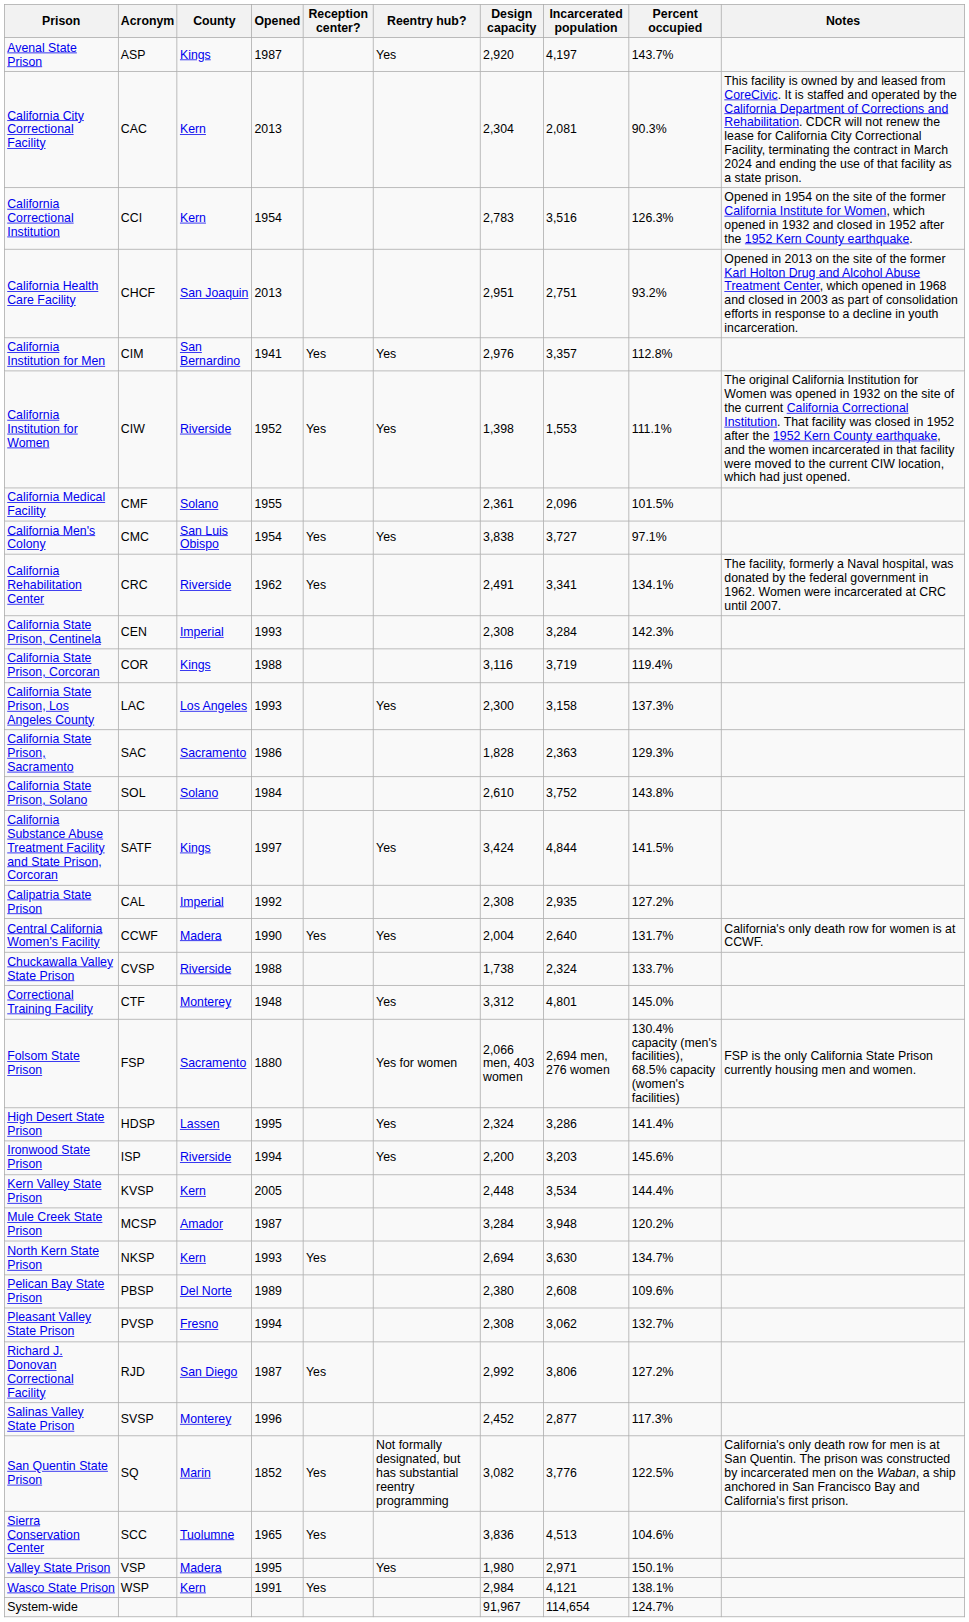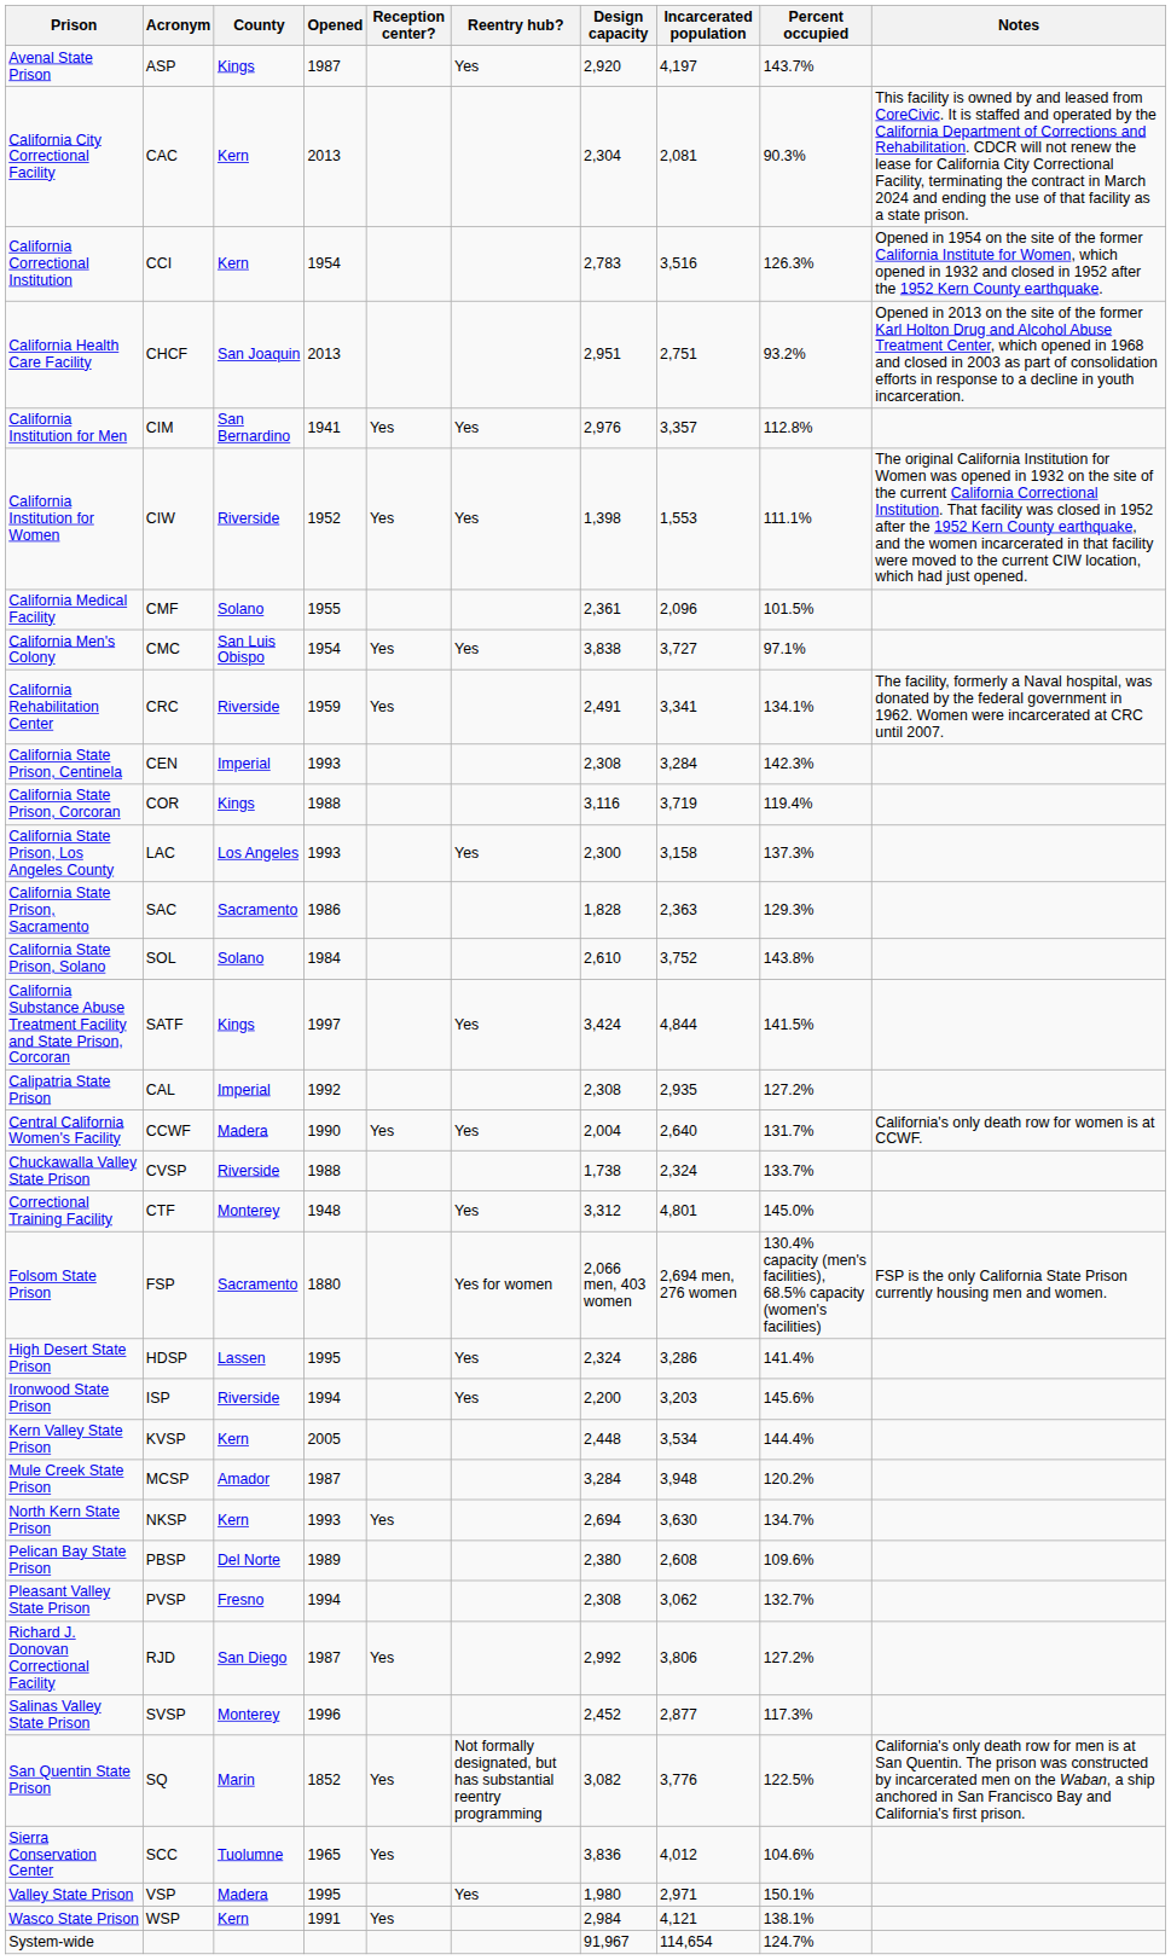California Rehabilitation Center | Opened: 1962 -> 1959
Sierra Conservation Center | Incarcerated population: 4,513 -> 4,012
